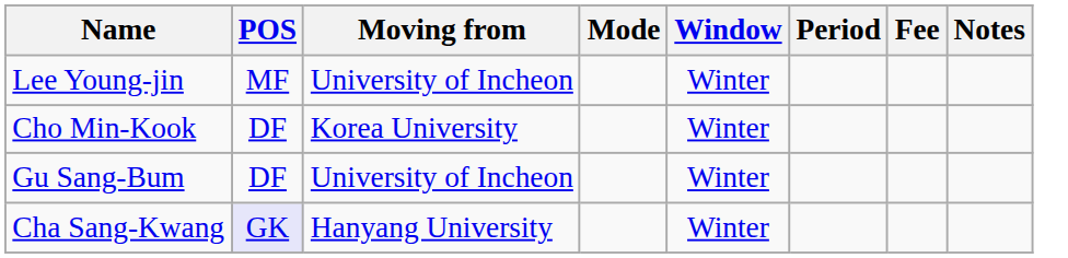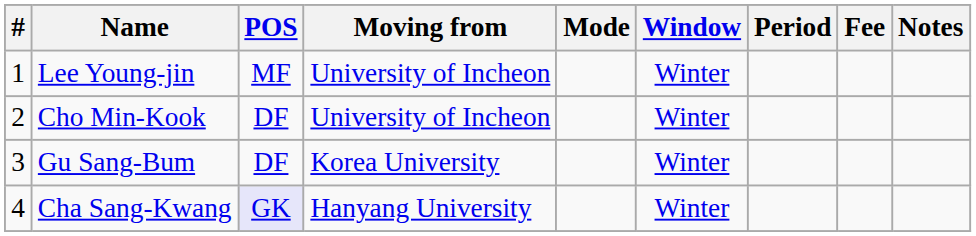+ column: # | 1 | 2 | 3 | 4
Cho Min-Kook | Moving from: Korea University -> University of Incheon
Gu Sang-Bum | Moving from: University of Incheon -> Korea University
